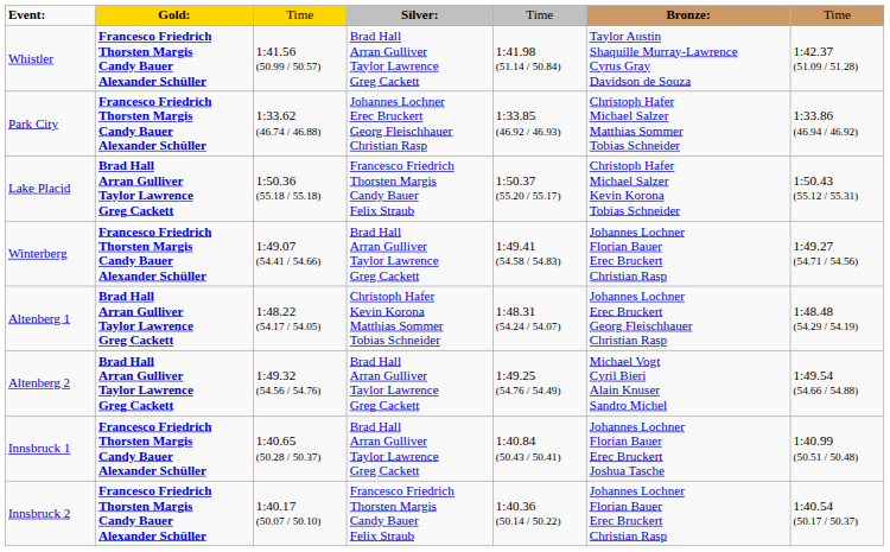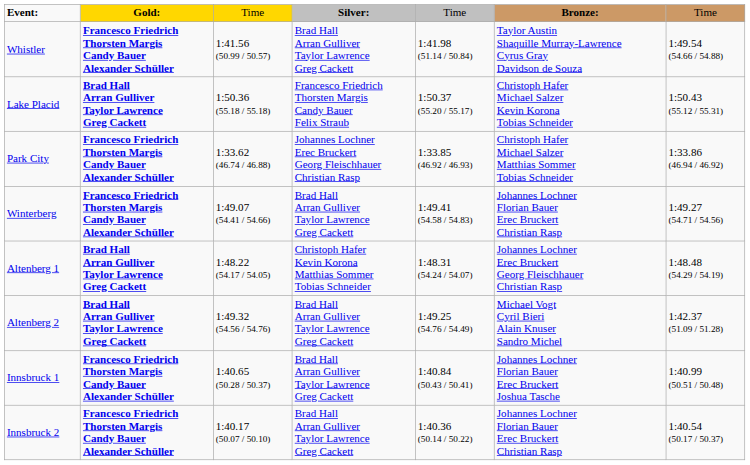Whistler | column 7: 1:42.37 (51.09 / 51.28) -> 1:49.54 (54.66 / 54.88)
rows swapped: Park City <-> Lake Placid
Altenberg 2 | column 7: 1:49.54 (54.66 / 54.88) -> 1:42.37 (51.09 / 51.28)
Innsbruck 2 | column 4: Francesco Friedrich Thorsten Margis Candy Bauer Felix Straub -> Brad Hall Arran Gulliver Taylor Lawrence Greg Cackett
